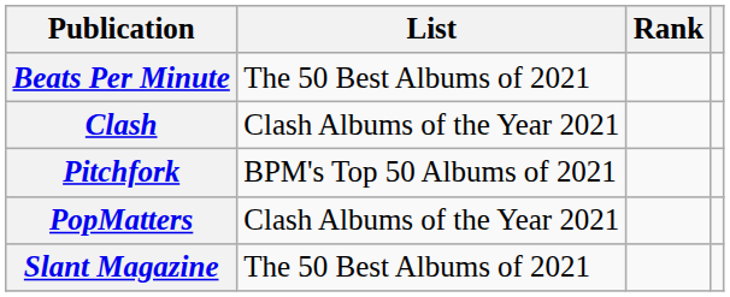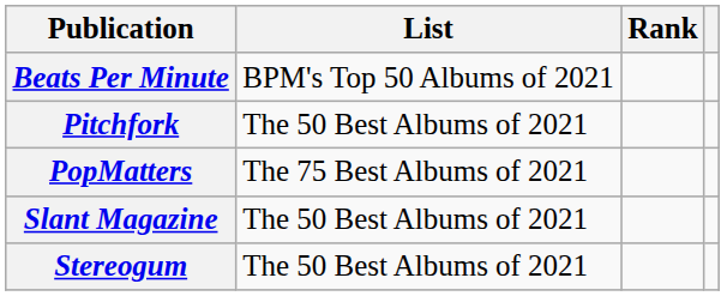Beats Per Minute | List: The 50 Best Albums of 2021 -> BPM's Top 50 Albums of 2021
- row: Clash | Clash Albums of the Year 2021
Pitchfork | List: BPM's Top 50 Albums of 2021 -> The 50 Best Albums of 2021
PopMatters | List: Clash Albums of the Year 2021 -> The 75 Best Albums of 2021
+ row: Stereogum | The 50 Best Albums of 2021
